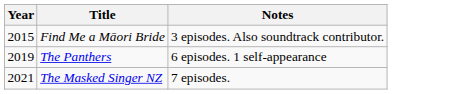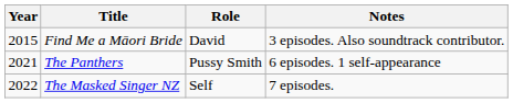+ column: Role | David | Pussy Smith | Self
The Panthers | Year: 2019 -> 2021
The Masked Singer NZ | Year: 2021 -> 2022
